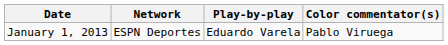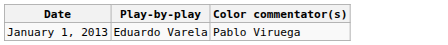- column: Network | ESPN Deportes
